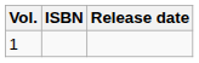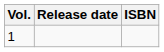columns swapped: Release date <-> ISBN
